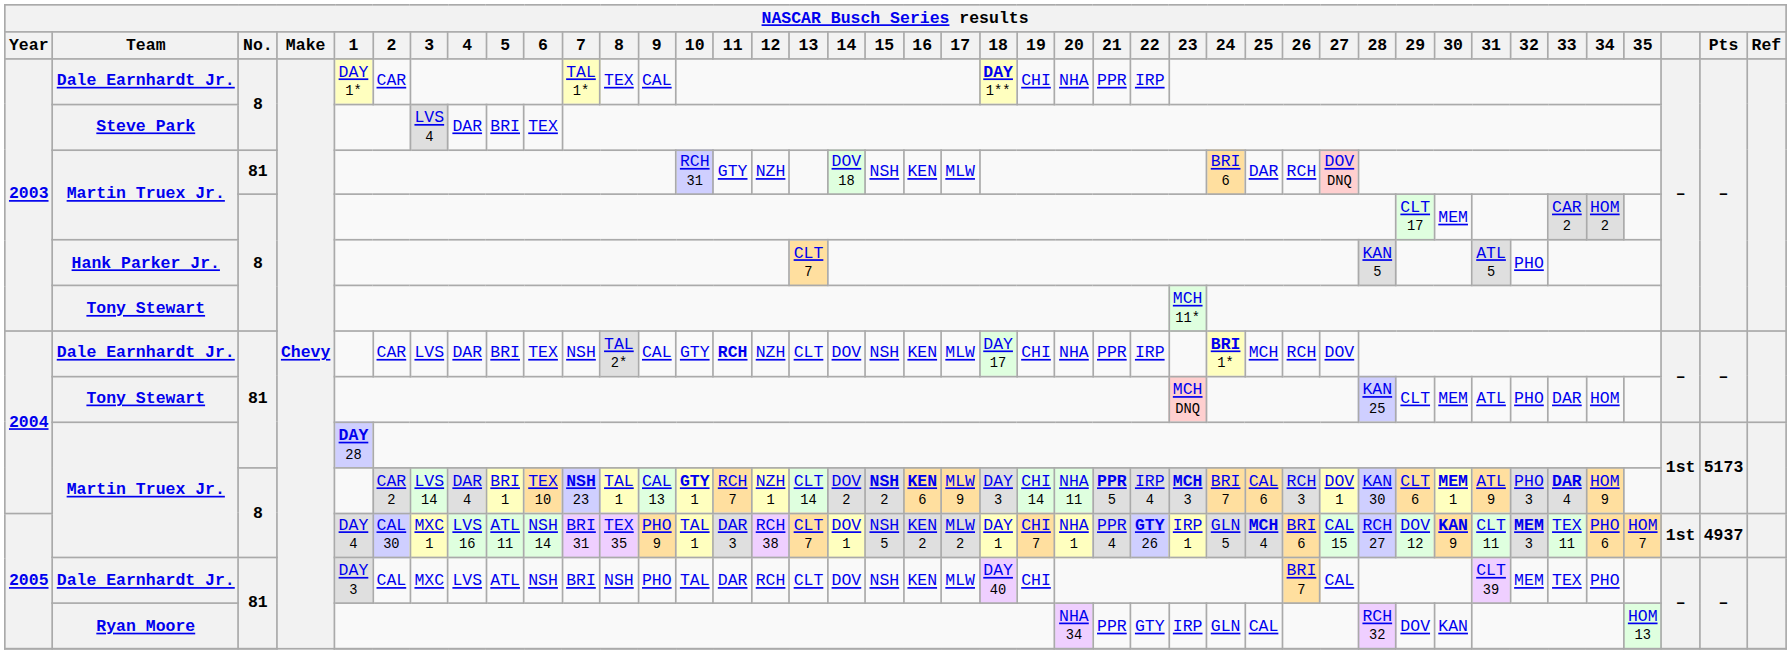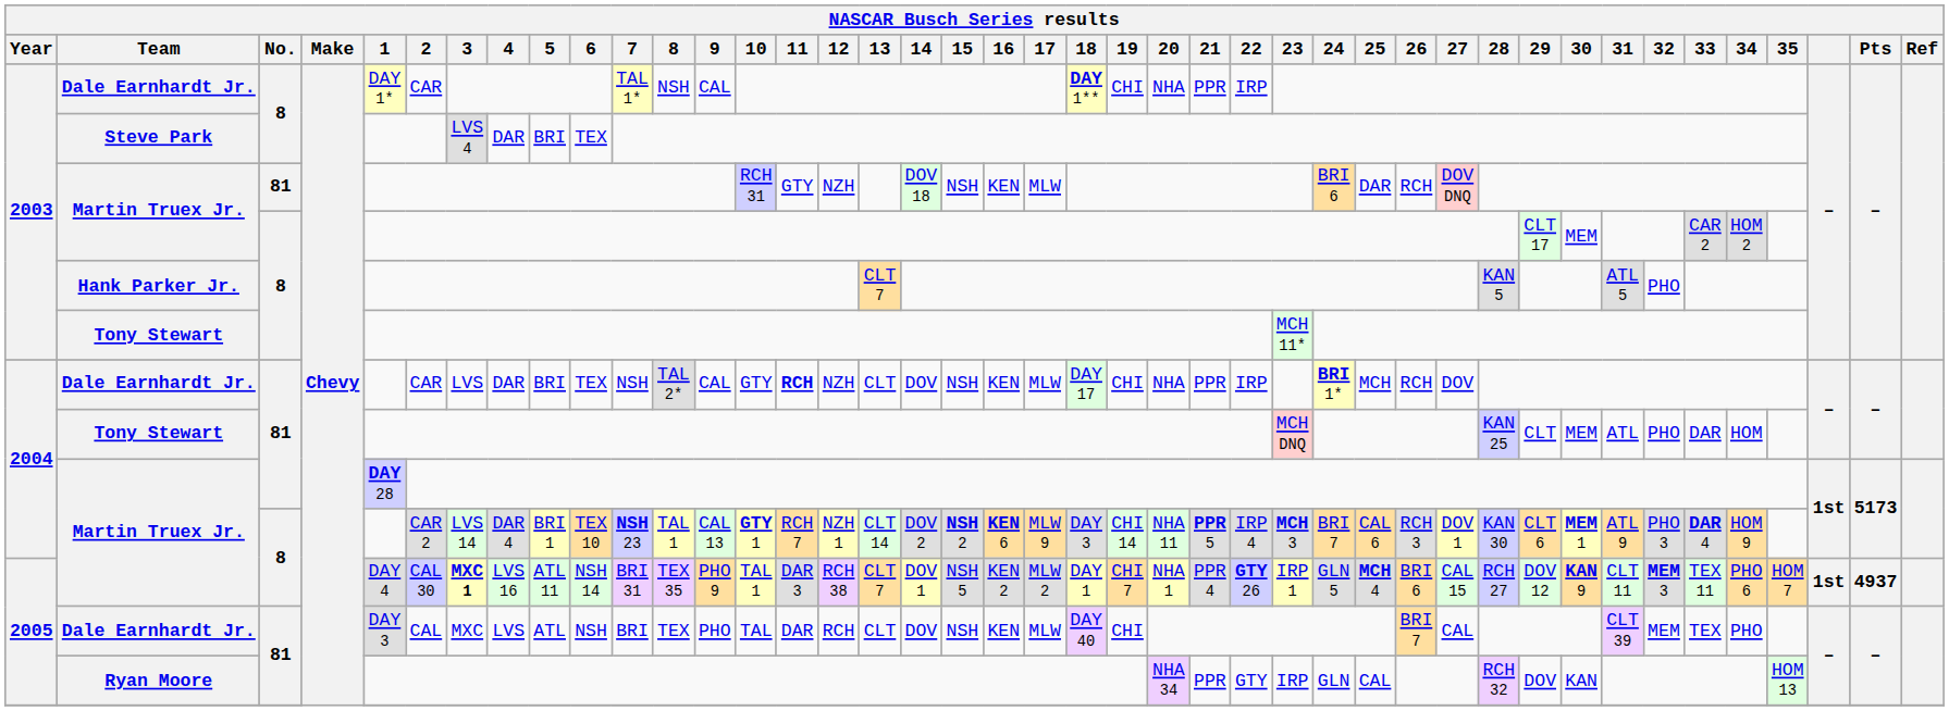2003 / Dale Earnhardt Jr. | 8: TEX -> NSH
2005 / Martin Truex Jr. | 3: normal -> bold
2005 / Dale Earnhardt Jr. | 8: NSH -> TEX
